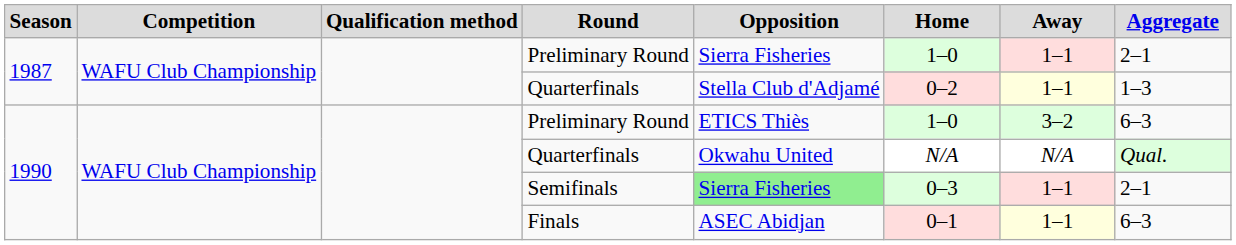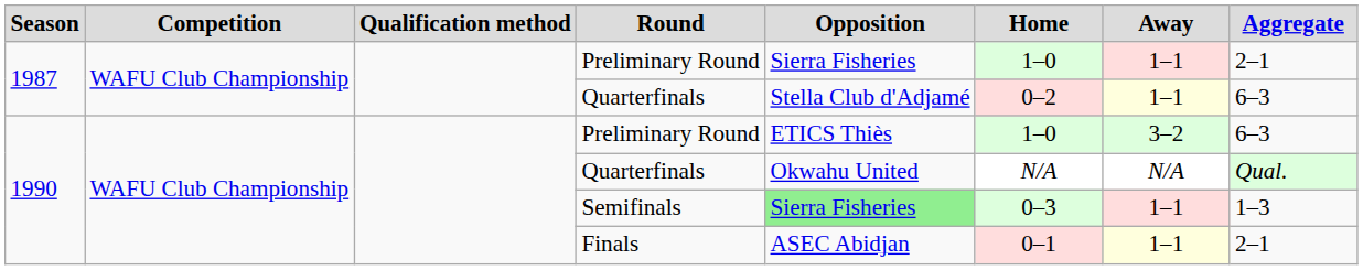1987 / Quarterfinals | Aggregate: 1–3 -> 6–3
Semifinals | Aggregate: 2–1 -> 1–3
Finals | Aggregate: 6–3 -> 2–1
